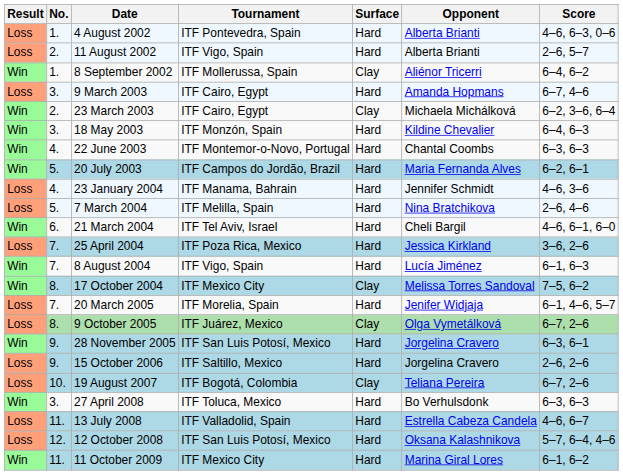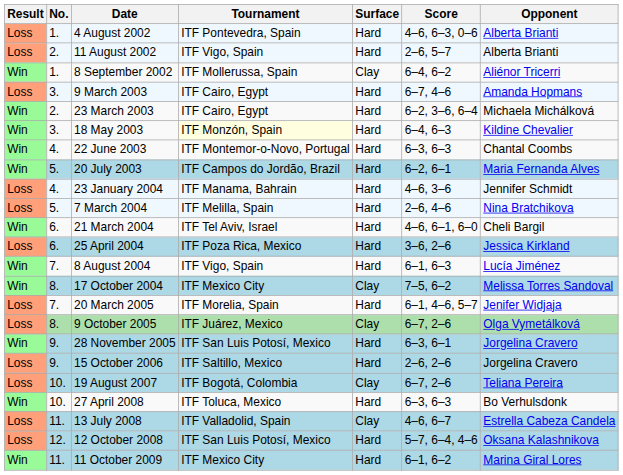columns swapped: Opponent <-> Score
23 March 2003 | Surface: Clay -> Hard
18 May 2003 | Tournament: no background -> lightyellow background
25 April 2004 | No.: 7. -> 6.
27 April 2008 | No.: 3. -> 10.
13 July 2008 | Surface: Hard -> Clay
